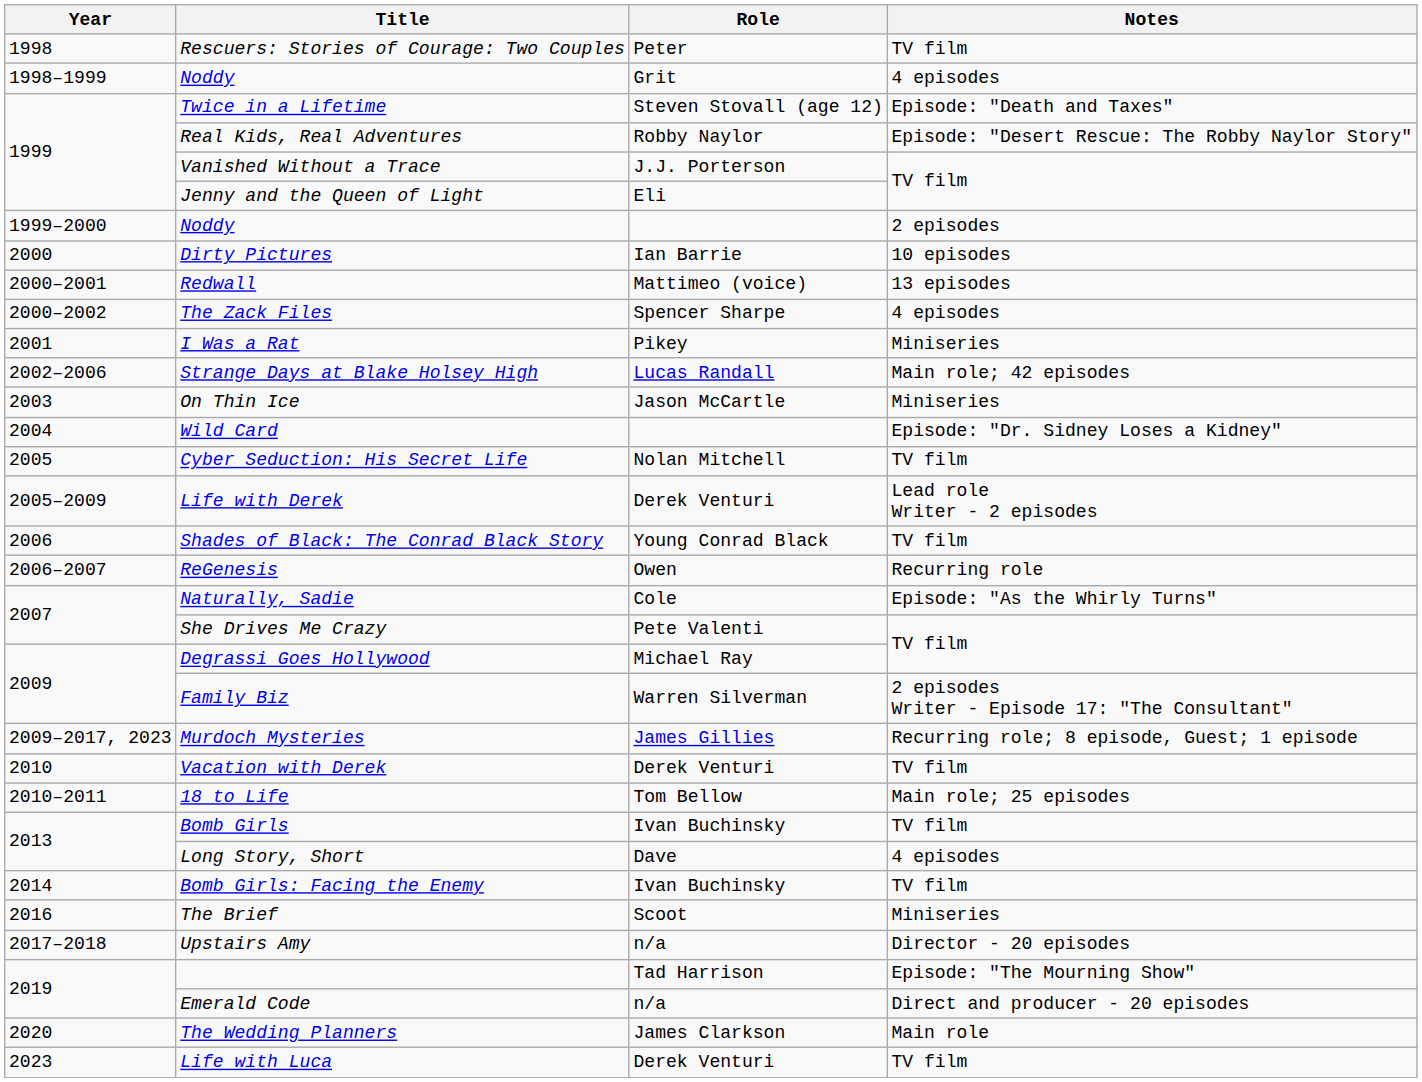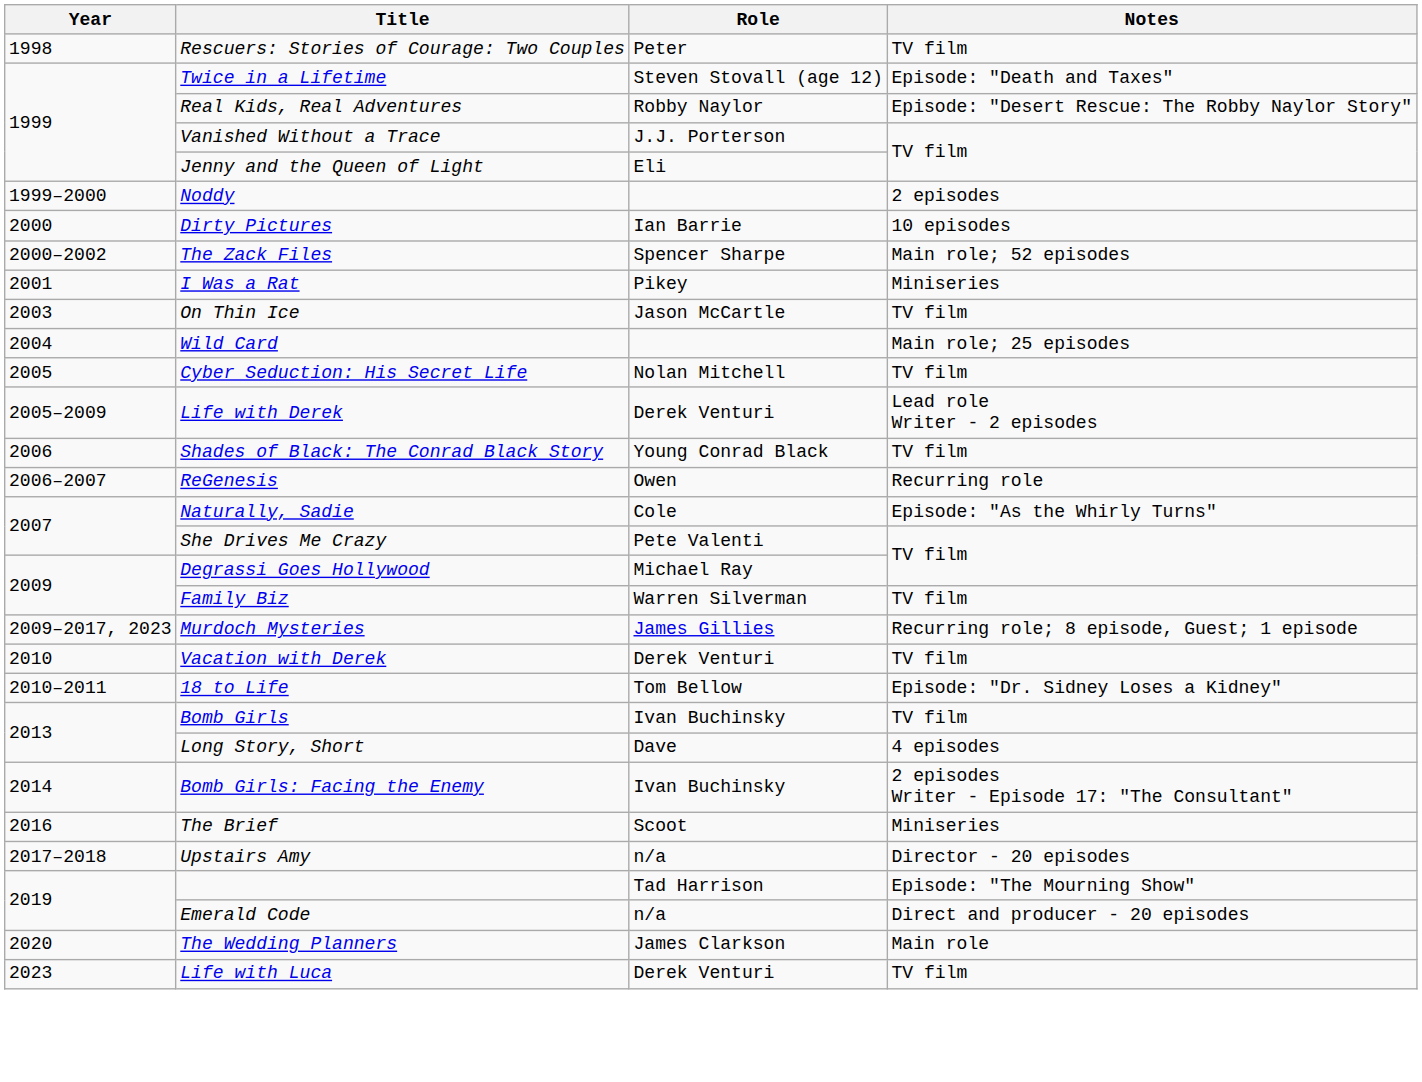- row: 1998–1999 | Noddy | Grit | 4 episodes
- row: 2000–2001 | Redwall | Mattimeo (voice) | 13 episodes
The Zack Files | Notes: 4 episodes -> Main role; 52 episodes
- row: 2002–2006 | Strange Days at Blake Holsey High | Lucas Randall | Main role; 42 episodes
On Thin Ice | Notes: Miniseries -> TV film
Wild Card | Notes: Episode: "Dr. Sidney Loses a Kidney" -> Main role; 25 episodes
Family Biz | Notes: 2 episodes Writer - Episode 17: "The Consultant" -> TV film
18 to Life | Notes: Main role; 25 episodes -> Episode: "Dr. Sidney Loses a Kidney"
Bomb Girls: Facing the Enemy | Notes: TV film -> 2 episodes Writer - Episode 17: "The Consultant"
